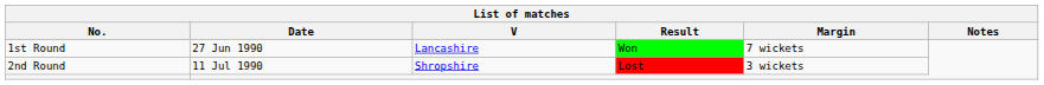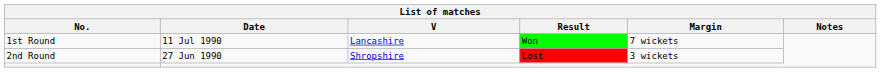1st Round | Date: 27 Jun 1990 -> 11 Jul 1990
2nd Round | Date: 11 Jul 1990 -> 27 Jun 1990
